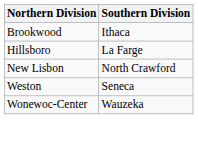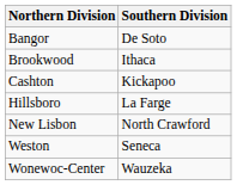+ row: Bangor | De Soto
+ row: Cashton | Kickapoo
